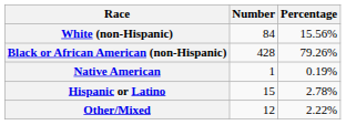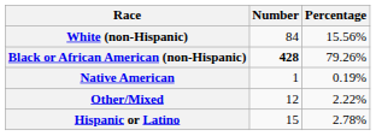Black or African American (non-Hispanic) | Number: normal -> bold
rows swapped: Other/Mixed <-> Hispanic or Latino
